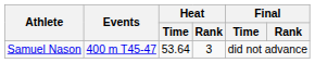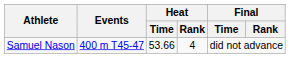Samuel Nason | Heat / Time: 53.64 -> 53.66
Samuel Nason | Heat / Rank: 3 -> 4
